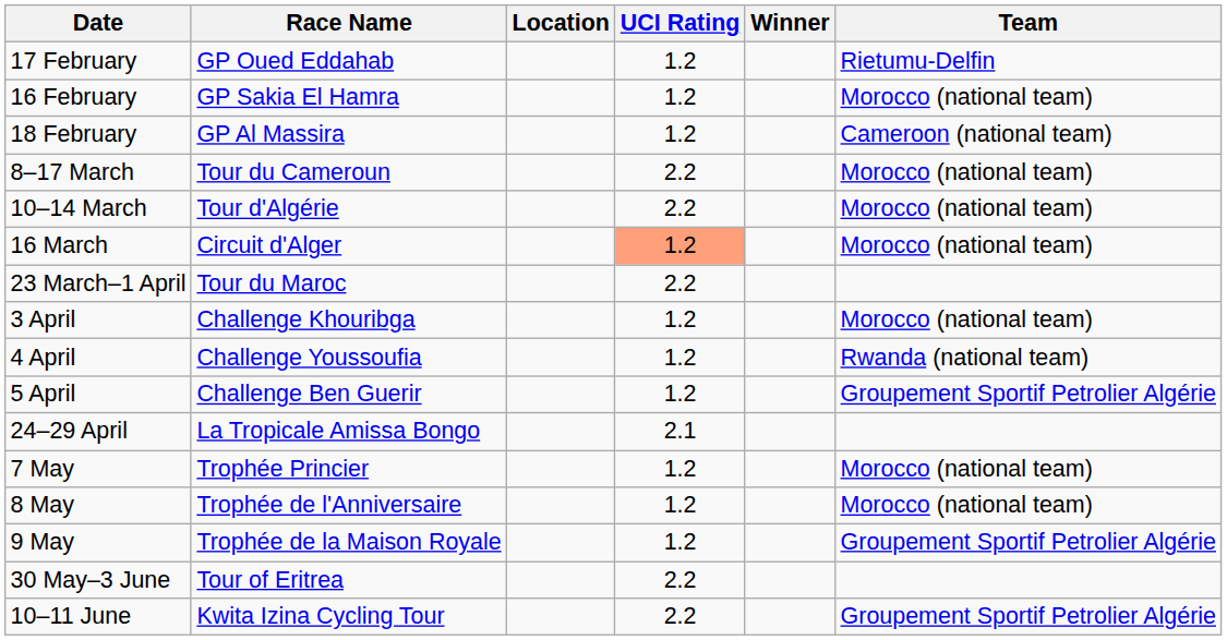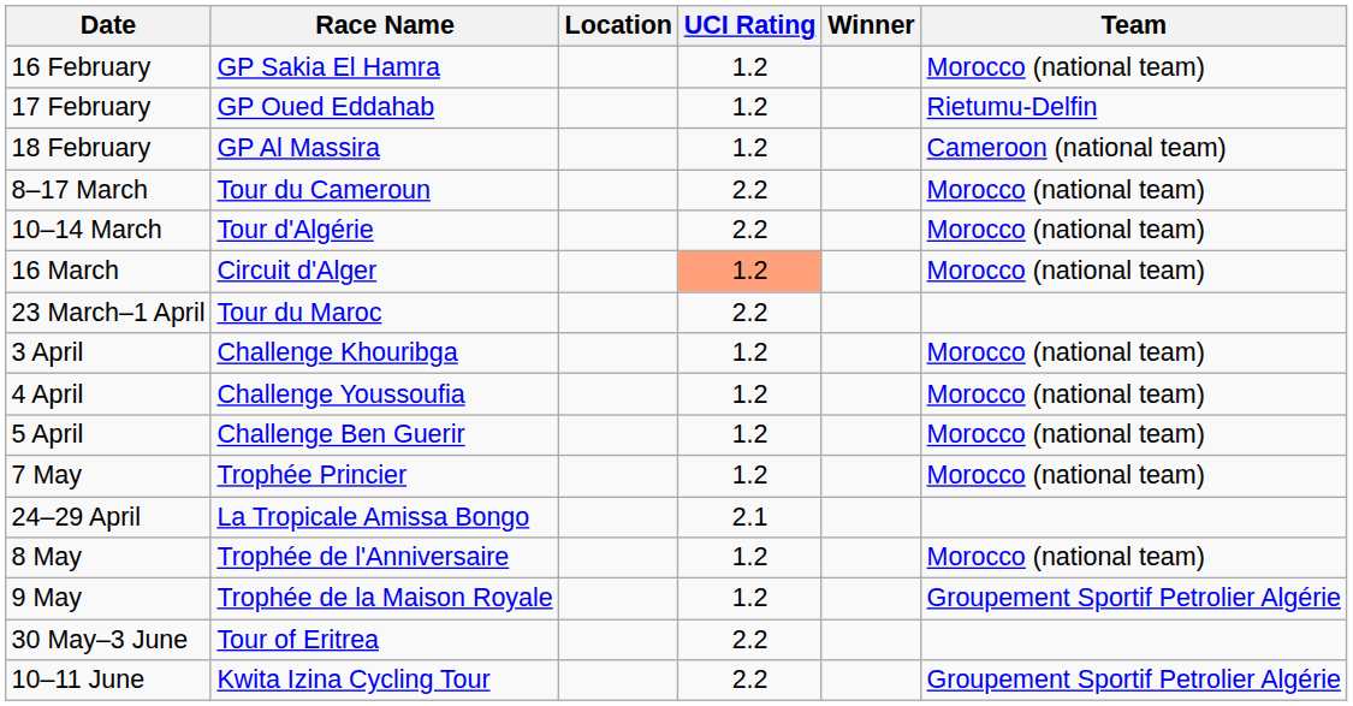rows swapped: 16 February <-> 17 February
4 April | Team: Rwanda (national team) -> Morocco (national team)
5 April | Team: Groupement Sportif Petrolier Algérie -> Morocco (national team)
rows swapped: 24–29 April <-> 7 May
